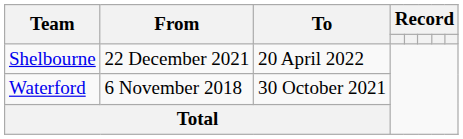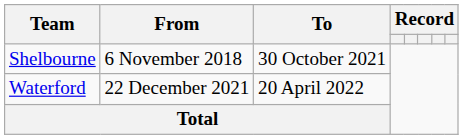Shelbourne | From: 22 December 2021 -> 6 November 2018
Shelbourne | To: 20 April 2022 -> 30 October 2021
Waterford | From: 6 November 2018 -> 22 December 2021
Waterford | To: 30 October 2021 -> 20 April 2022
